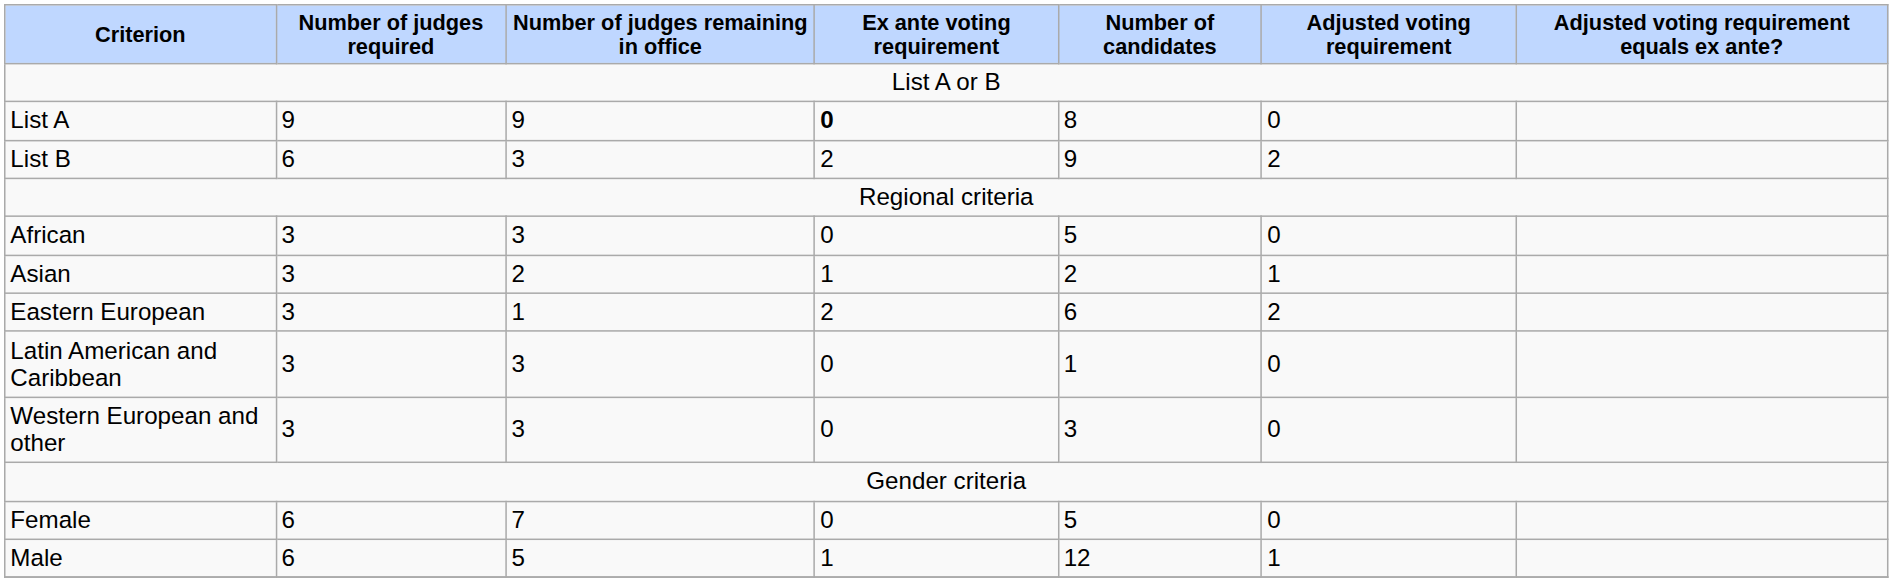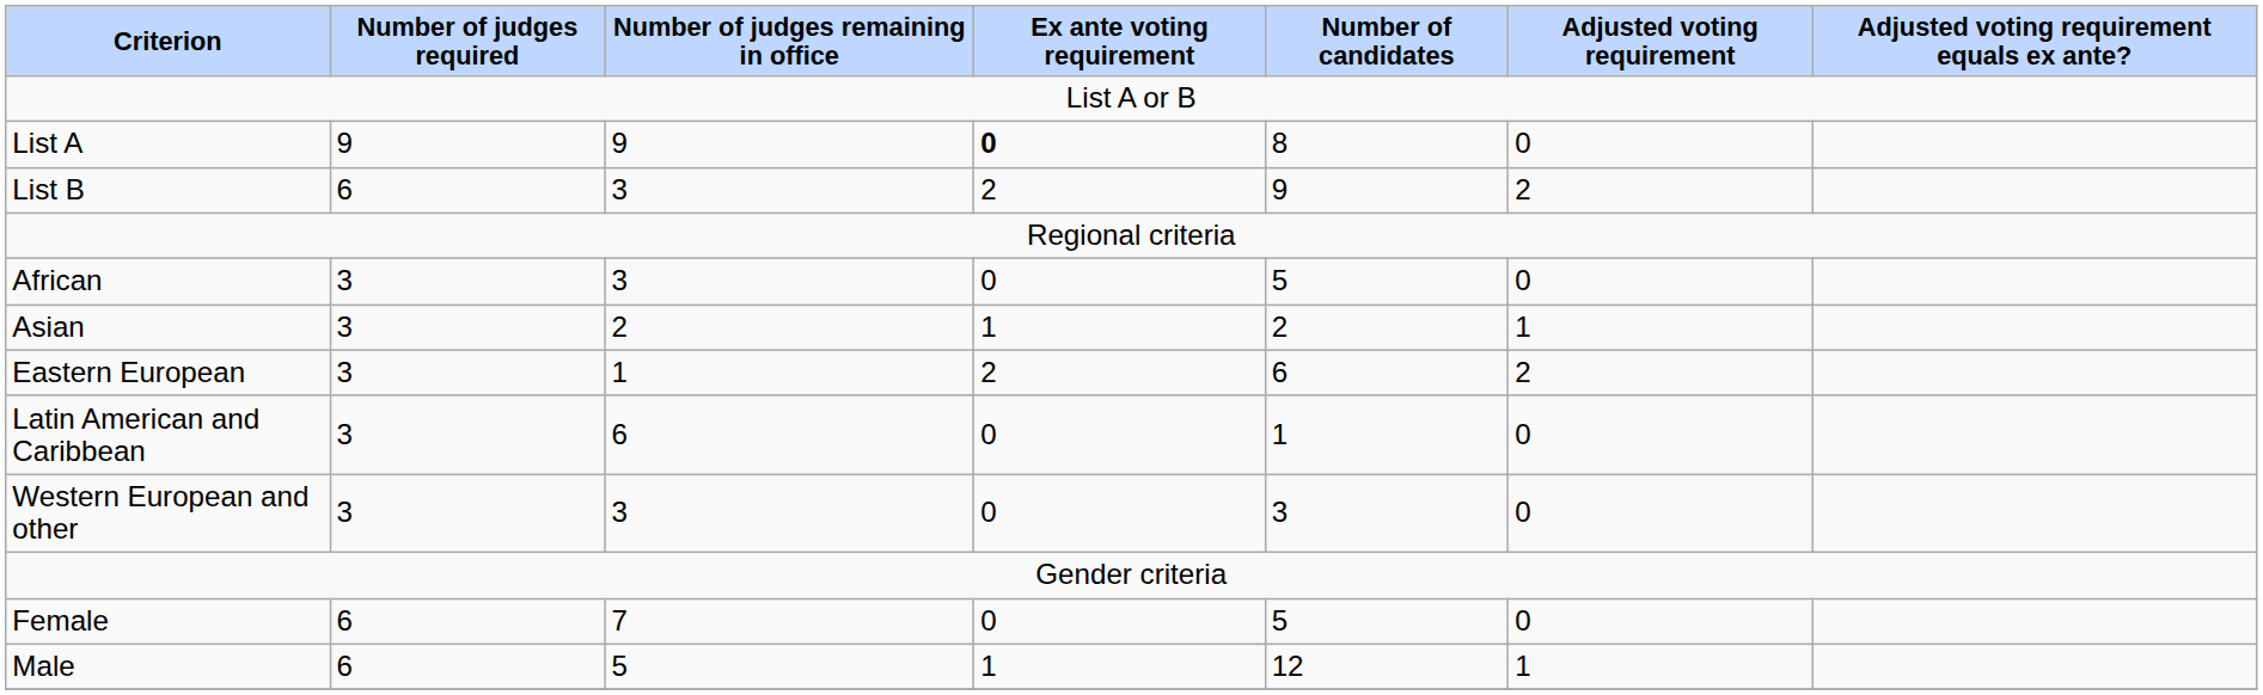Latin American and Caribbean | Number of judges remaining in office: 3 -> 6
